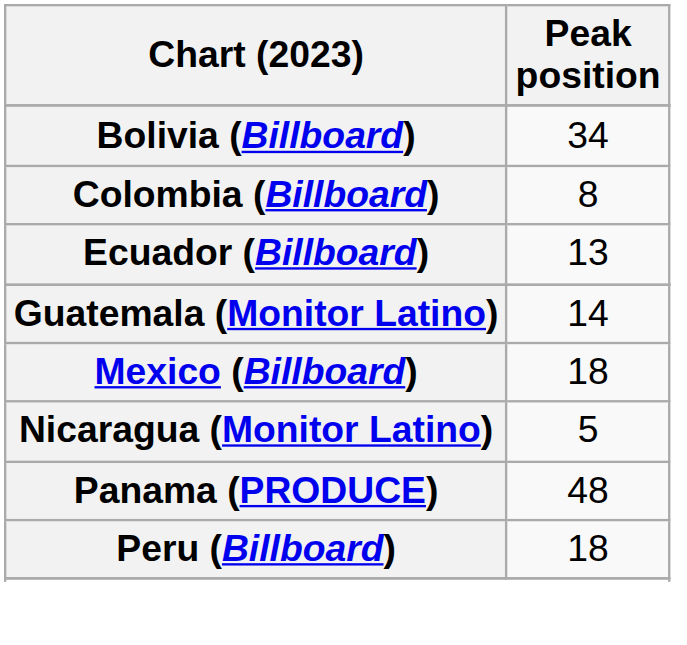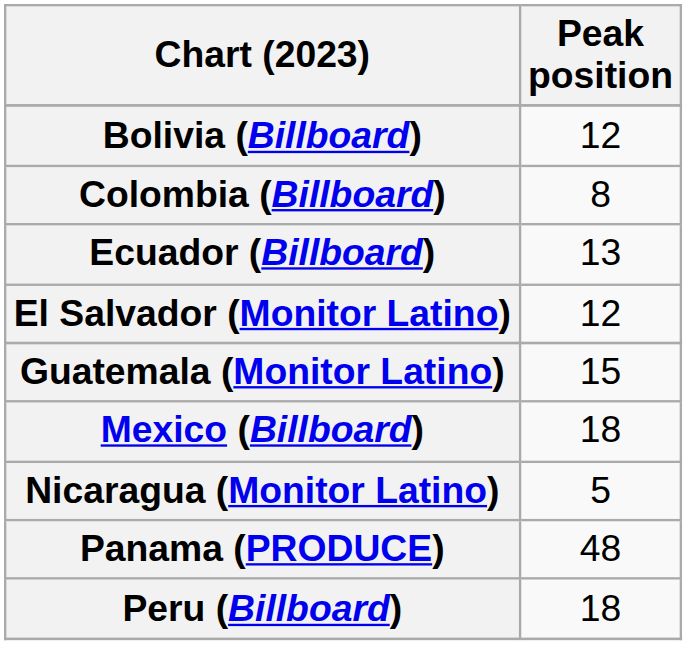Bolivia (Billboard) | Peak position: 34 -> 12
+ row: El Salvador (Monitor Latino) | 12
Guatemala (Monitor Latino) | Peak position: 14 -> 15
